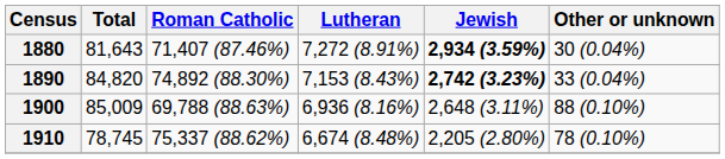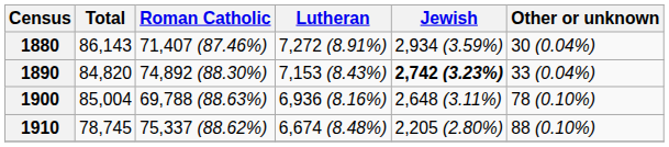1880 | Total: 81,643 -> 86,143
1880 | Jewish: bold -> normal
1900 | Total: 85,009 -> 85,004
1900 | Other or unknown: 88 (0.10%) -> 78 (0.10%)
1910 | Other or unknown: 78 (0.10%) -> 88 (0.10%)
